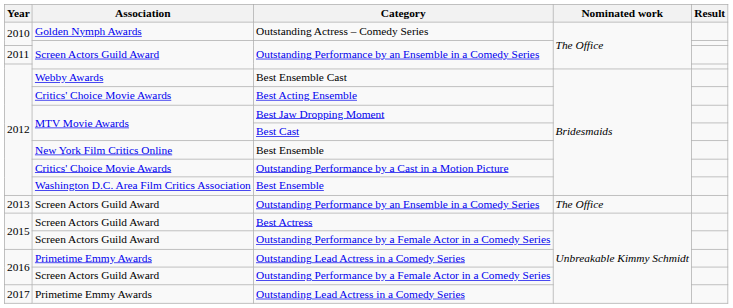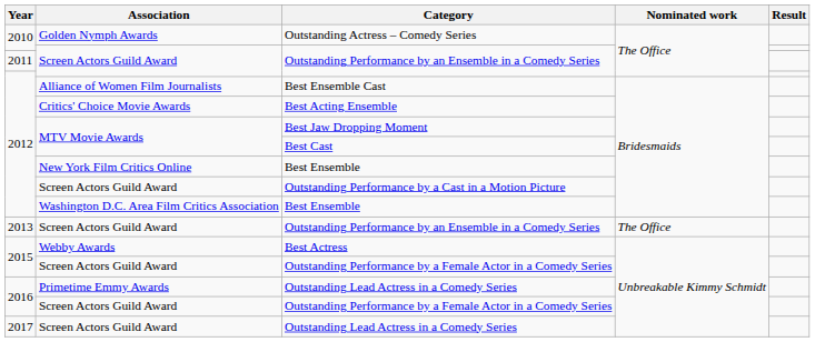Best Ensemble Cast | Association: Webby Awards -> Alliance of Women Film Journalists
Outstanding Performance by a Cast in a Motion Picture | Association: Critics' Choice Movie Awards -> Screen Actors Guild Award
Best Actress | Association: Screen Actors Guild Award -> Webby Awards
2017 / Outstanding Lead Actress in a Comedy Series | Association: Primetime Emmy Awards -> Screen Actors Guild Award
